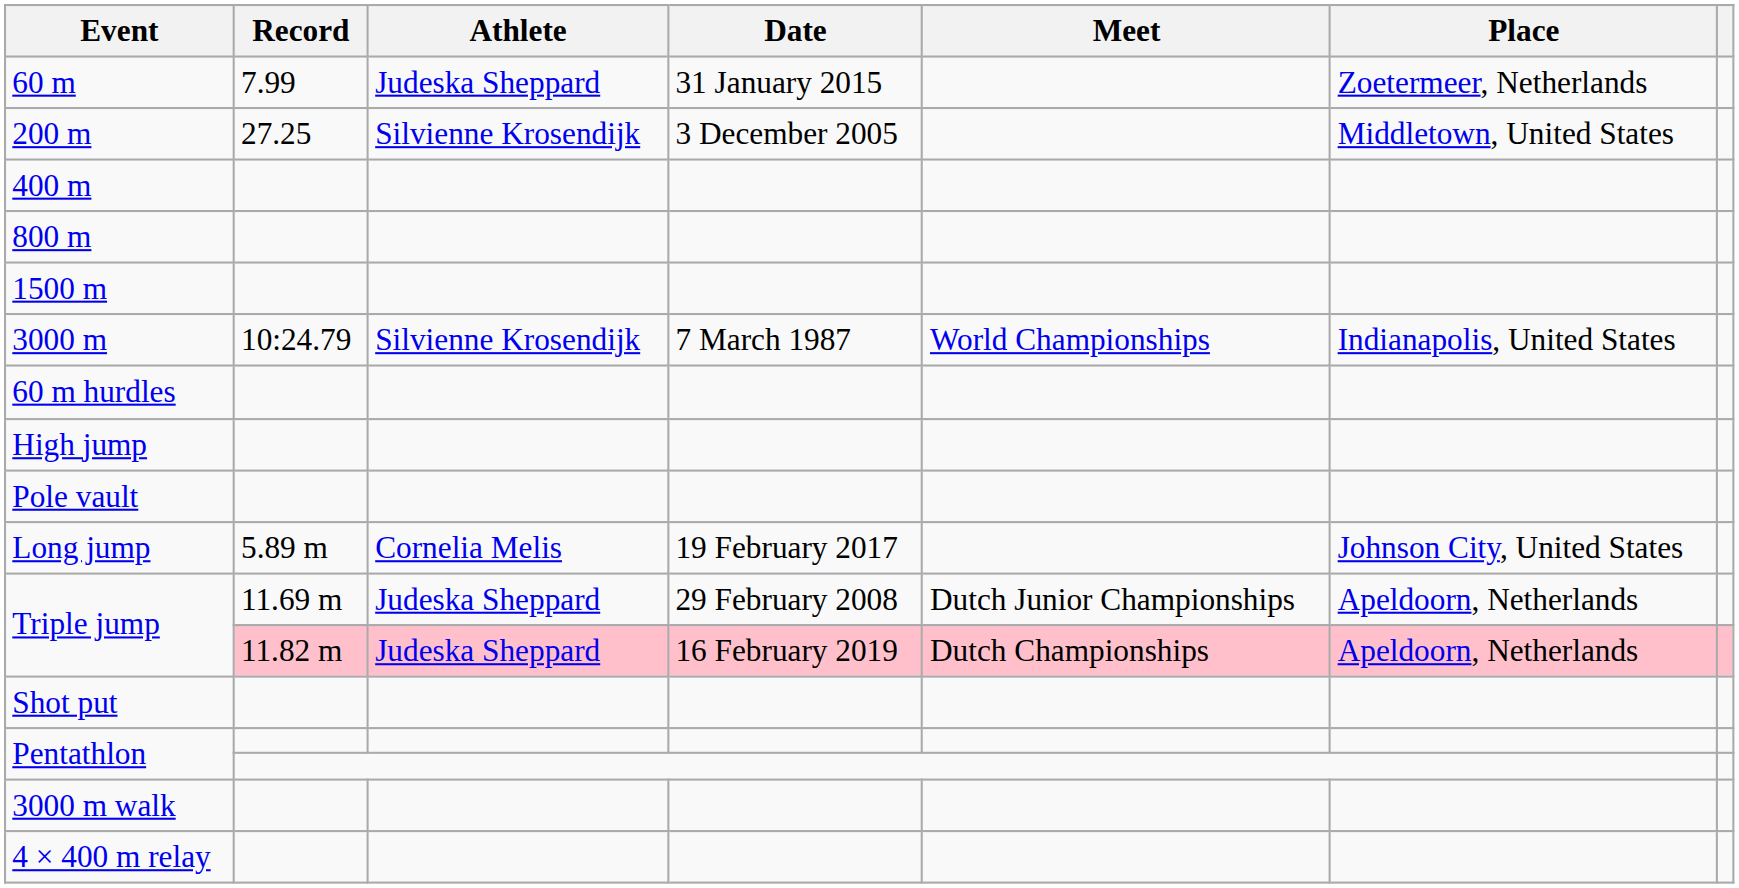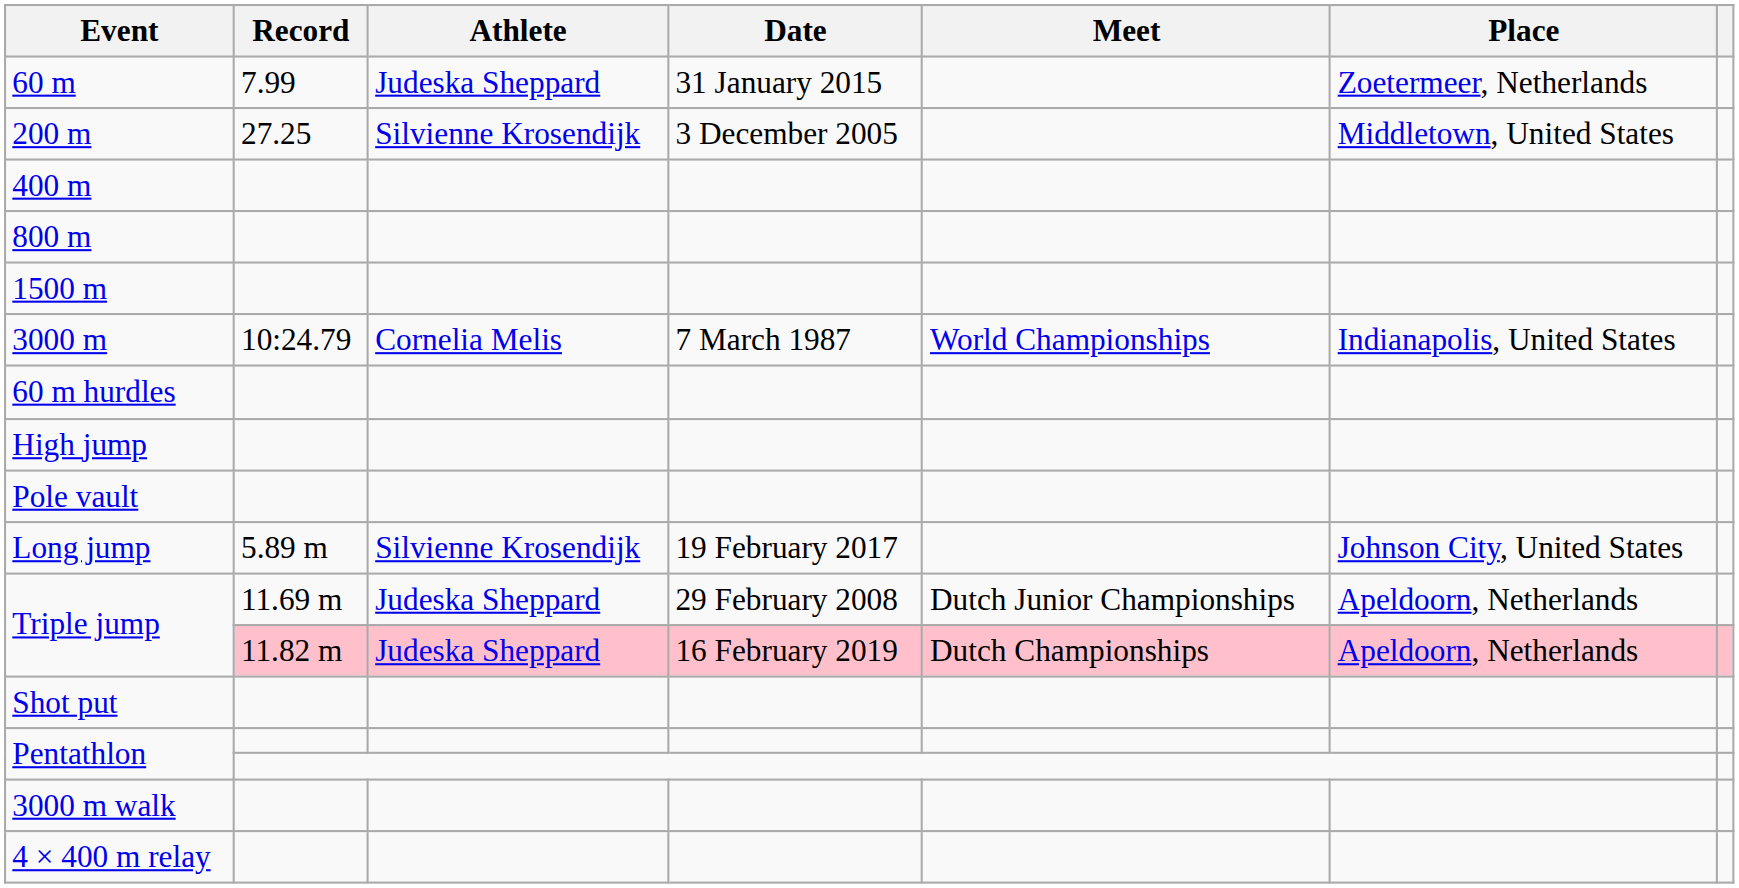3000 m | Athlete: Silvienne Krosendijk -> Cornelia Melis
Long jump | Athlete: Cornelia Melis -> Silvienne Krosendijk
